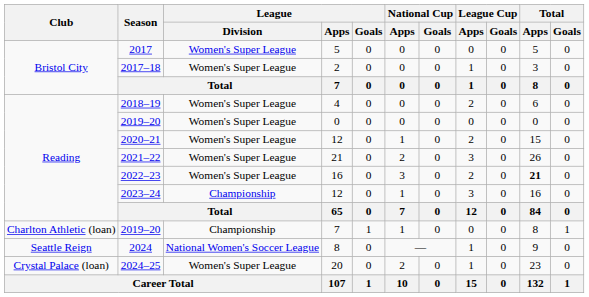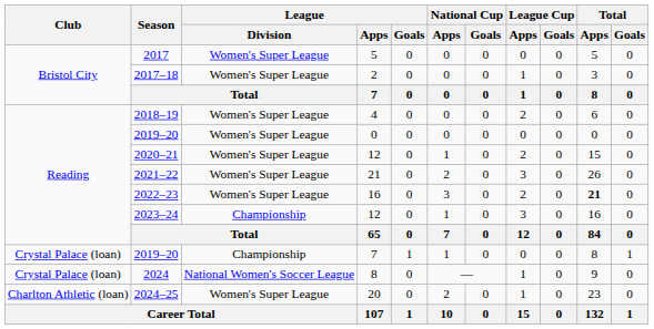2019–20 / 7 | Club: Charlton Athletic (loan) -> Crystal Palace (loan)
2024 | Club: Seattle Reign -> Crystal Palace (loan)
2024–25 | Club: Crystal Palace (loan) -> Charlton Athletic (loan)
